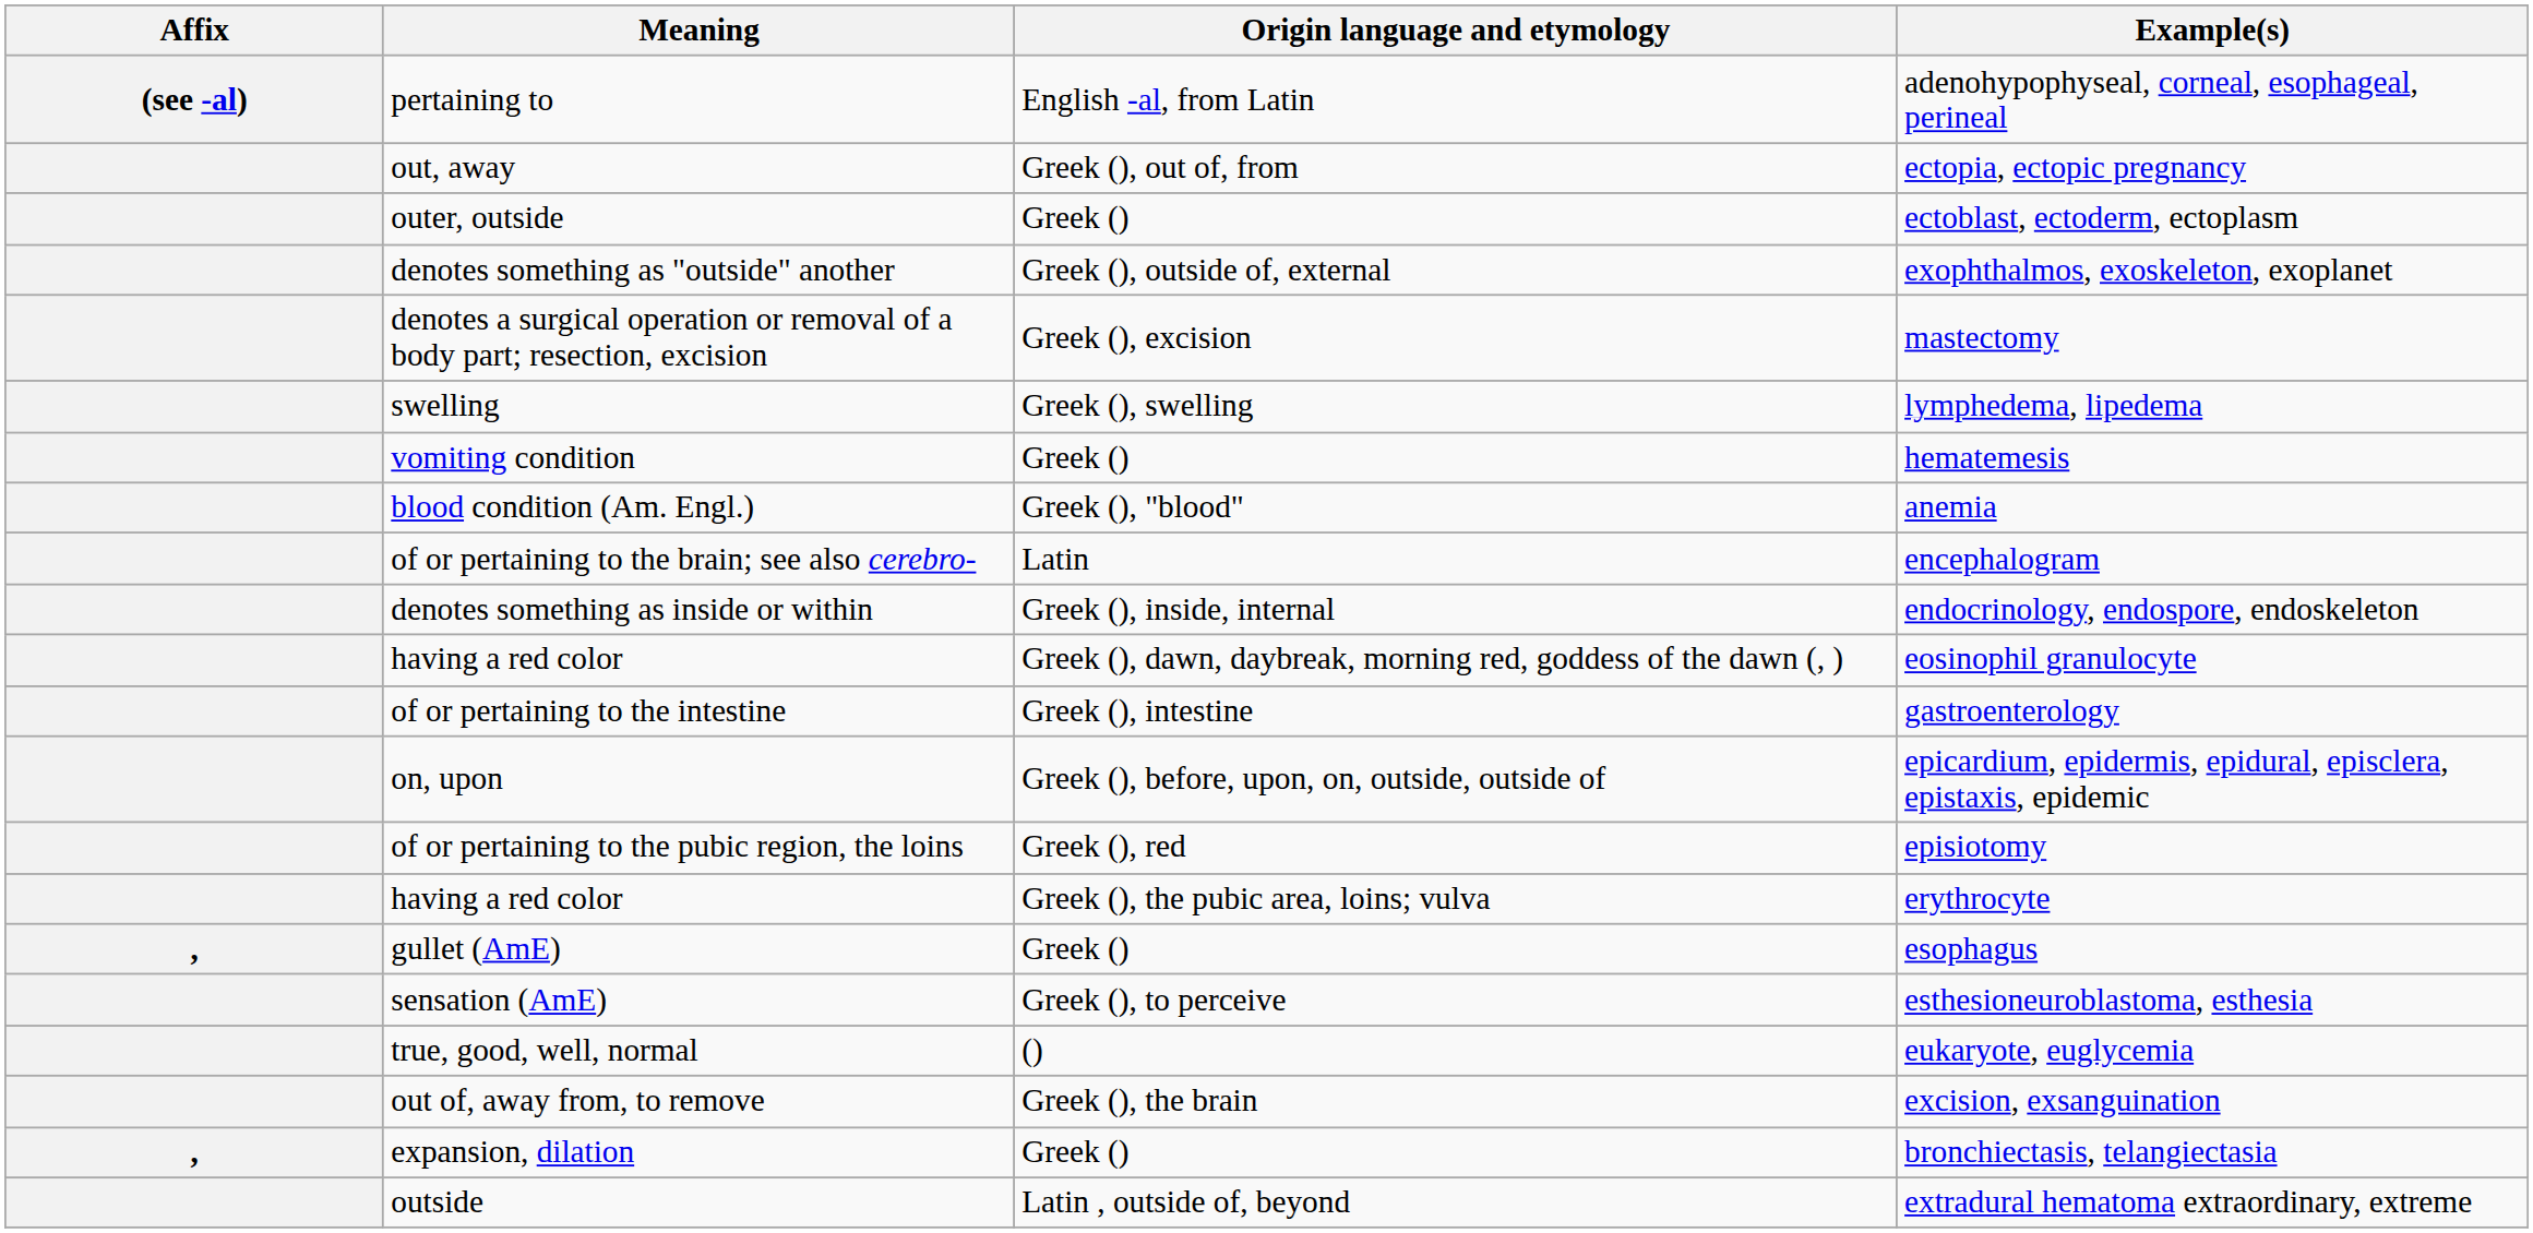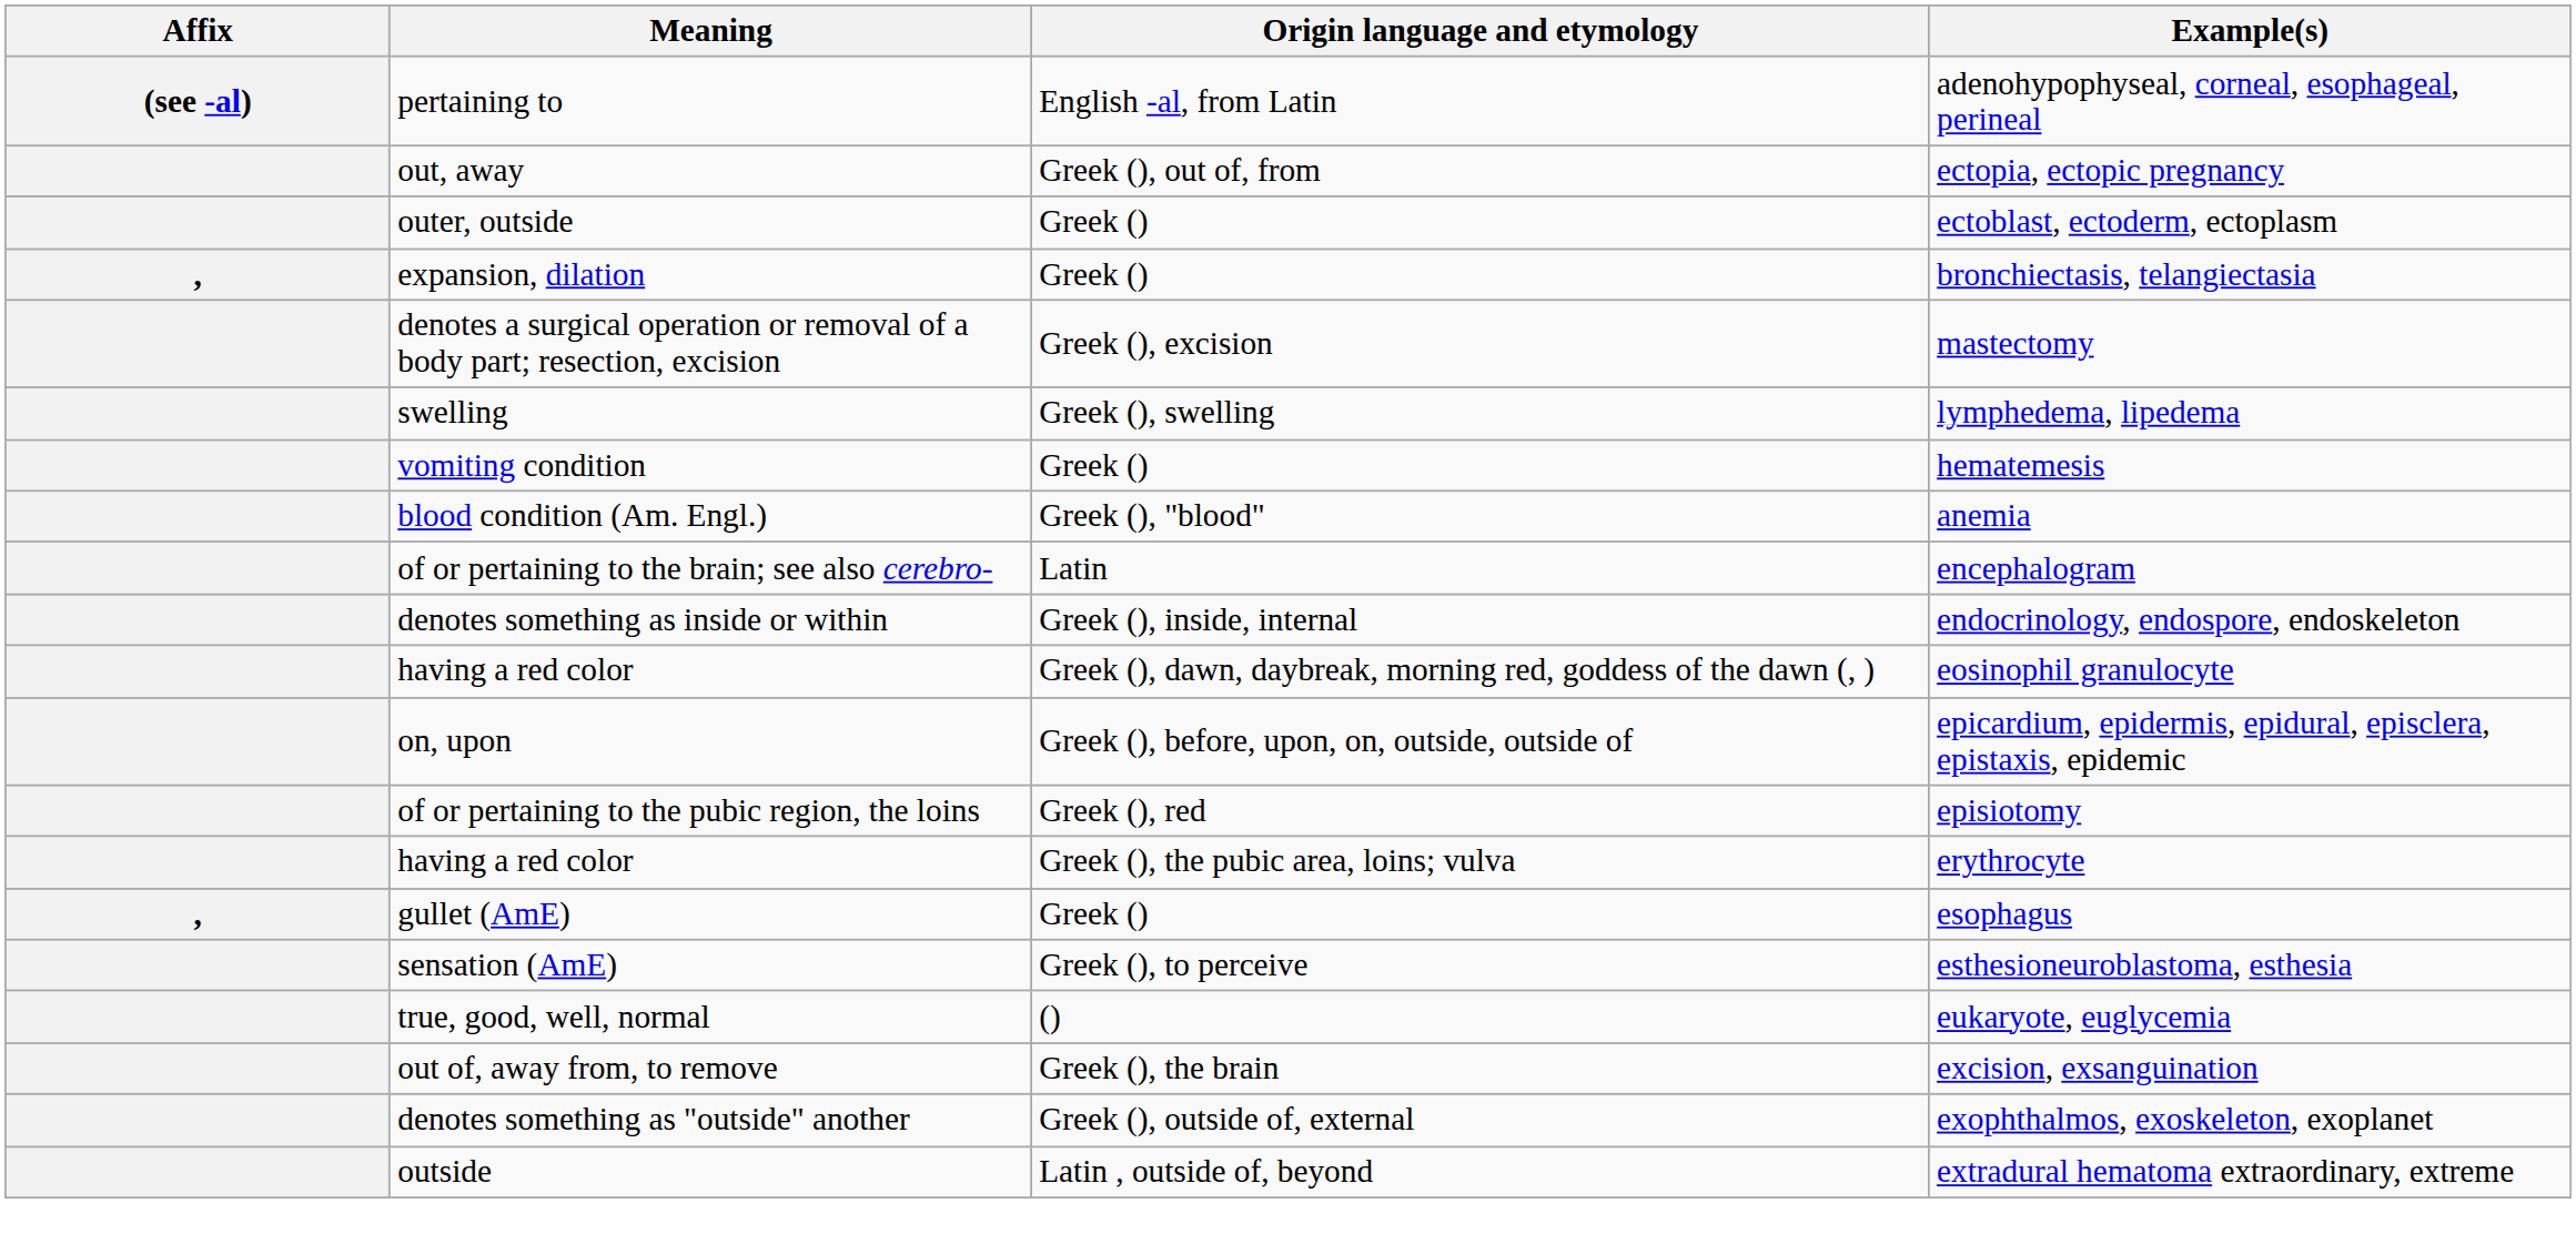rows swapped: bronchiectasis, telangiectasia <-> exophthalmos, exoskeleton, exoplanet
- row: of or pertaining to the intestine | Greek (), intestine | gastroenterology
